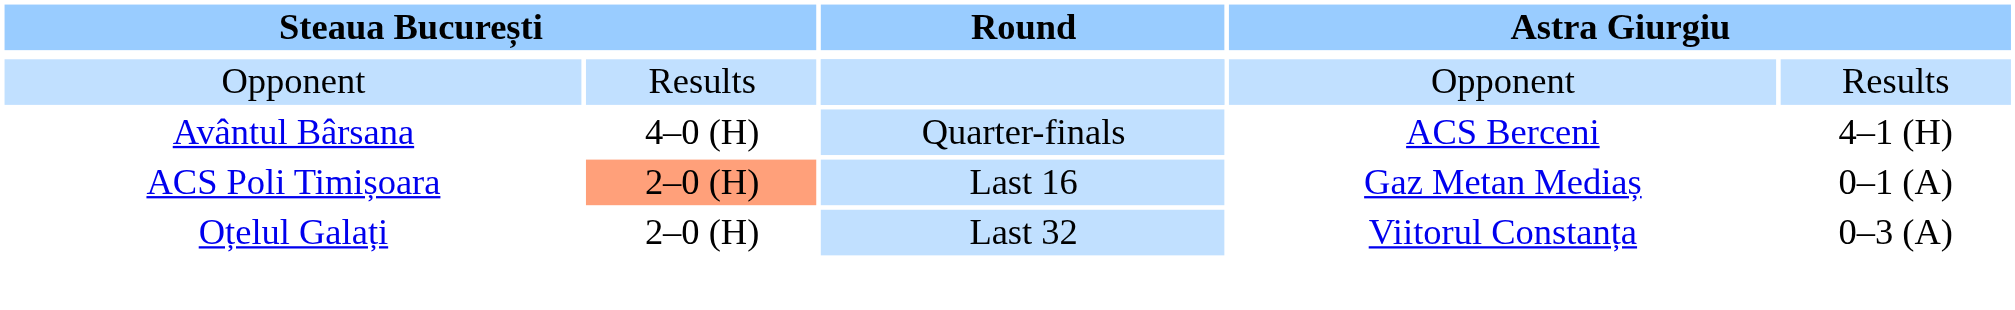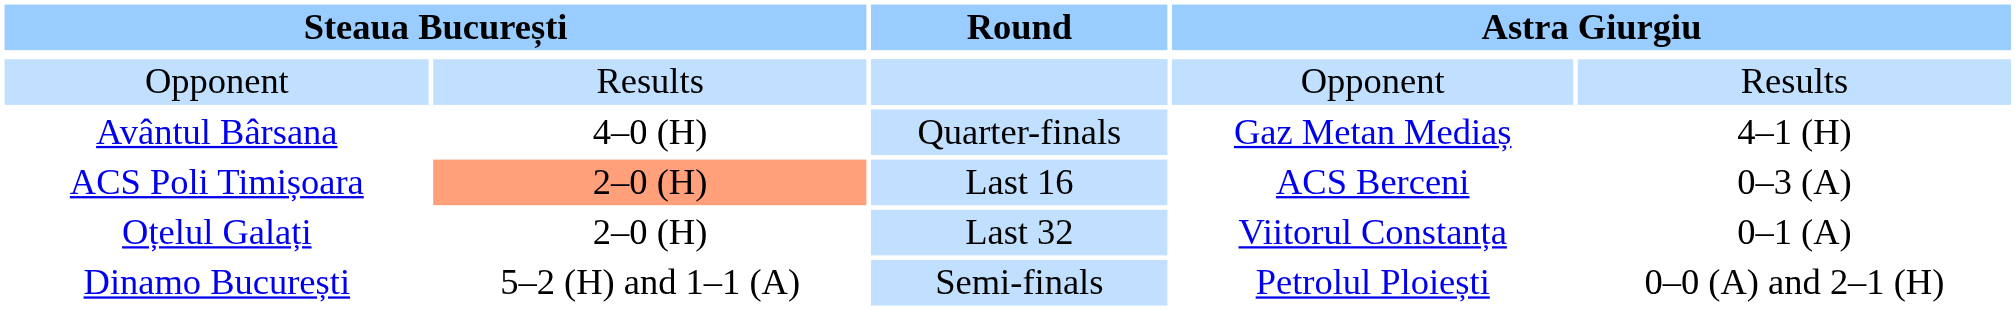Avântul Bârsana | column 4: ACS Berceni -> Gaz Metan Mediaș
ACS Poli Timișoara | column 4: Gaz Metan Mediaș -> ACS Berceni
ACS Poli Timișoara | column 5: 0–1 (A) -> 0–3 (A)
Oțelul Galați | column 5: 0–3 (A) -> 0–1 (A)
+ row: Dinamo București | 5–2 (H) and 1–1 (A) | Semi-finals | Petrolul Ploiești | 0–0 (A) and 2–1 (H)
